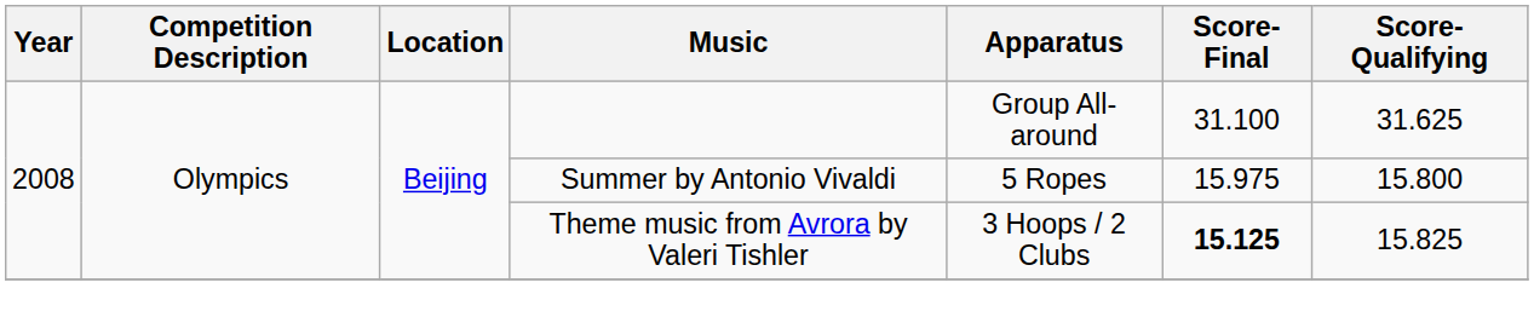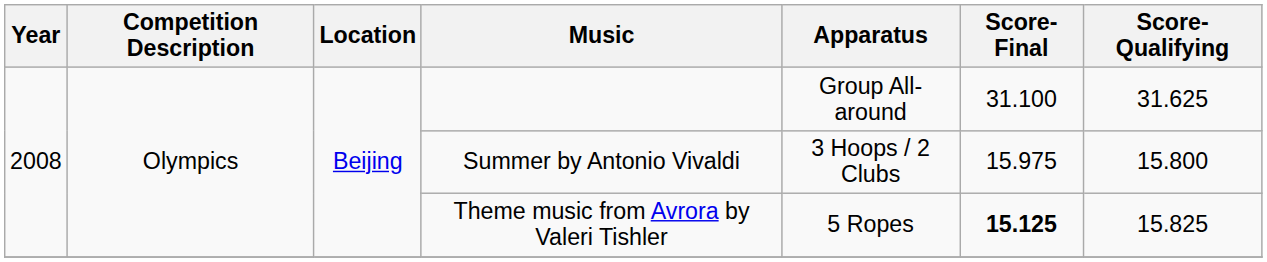Summer by Antonio Vivaldi | Apparatus: 5 Ropes -> 3 Hoops / 2 Clubs
Theme music from Avrora by Valeri Tishler | Apparatus: 3 Hoops / 2 Clubs -> 5 Ropes
